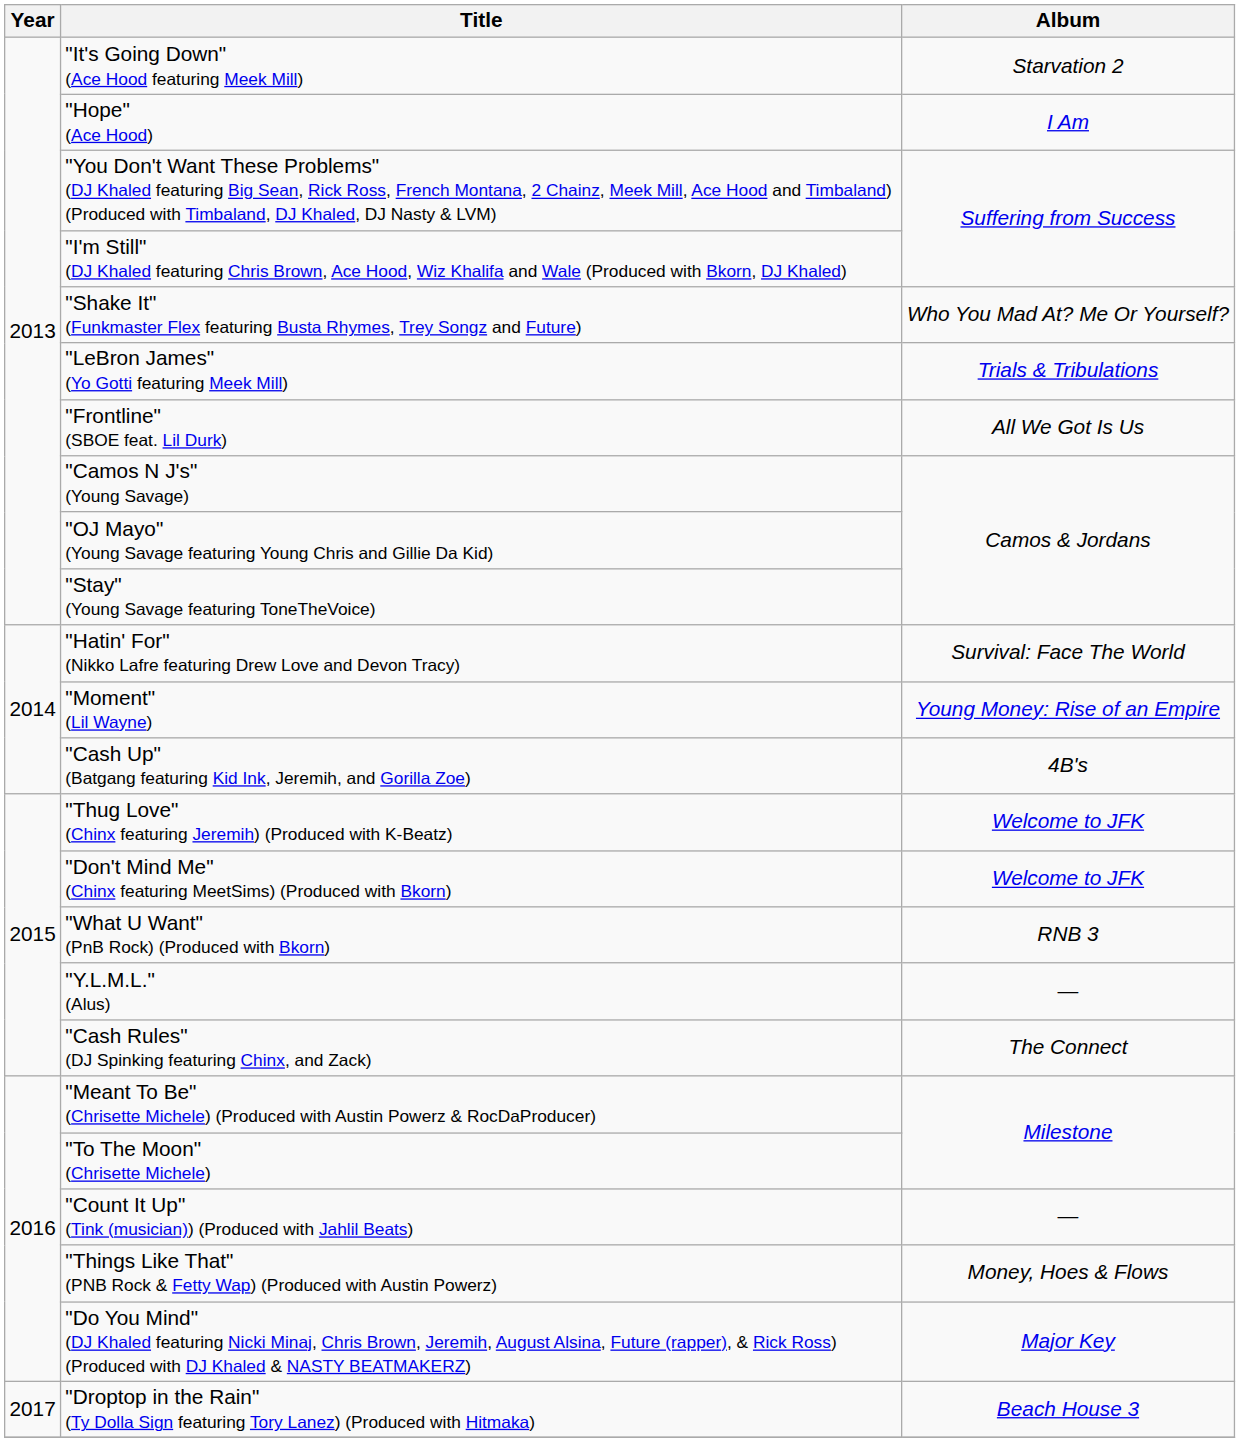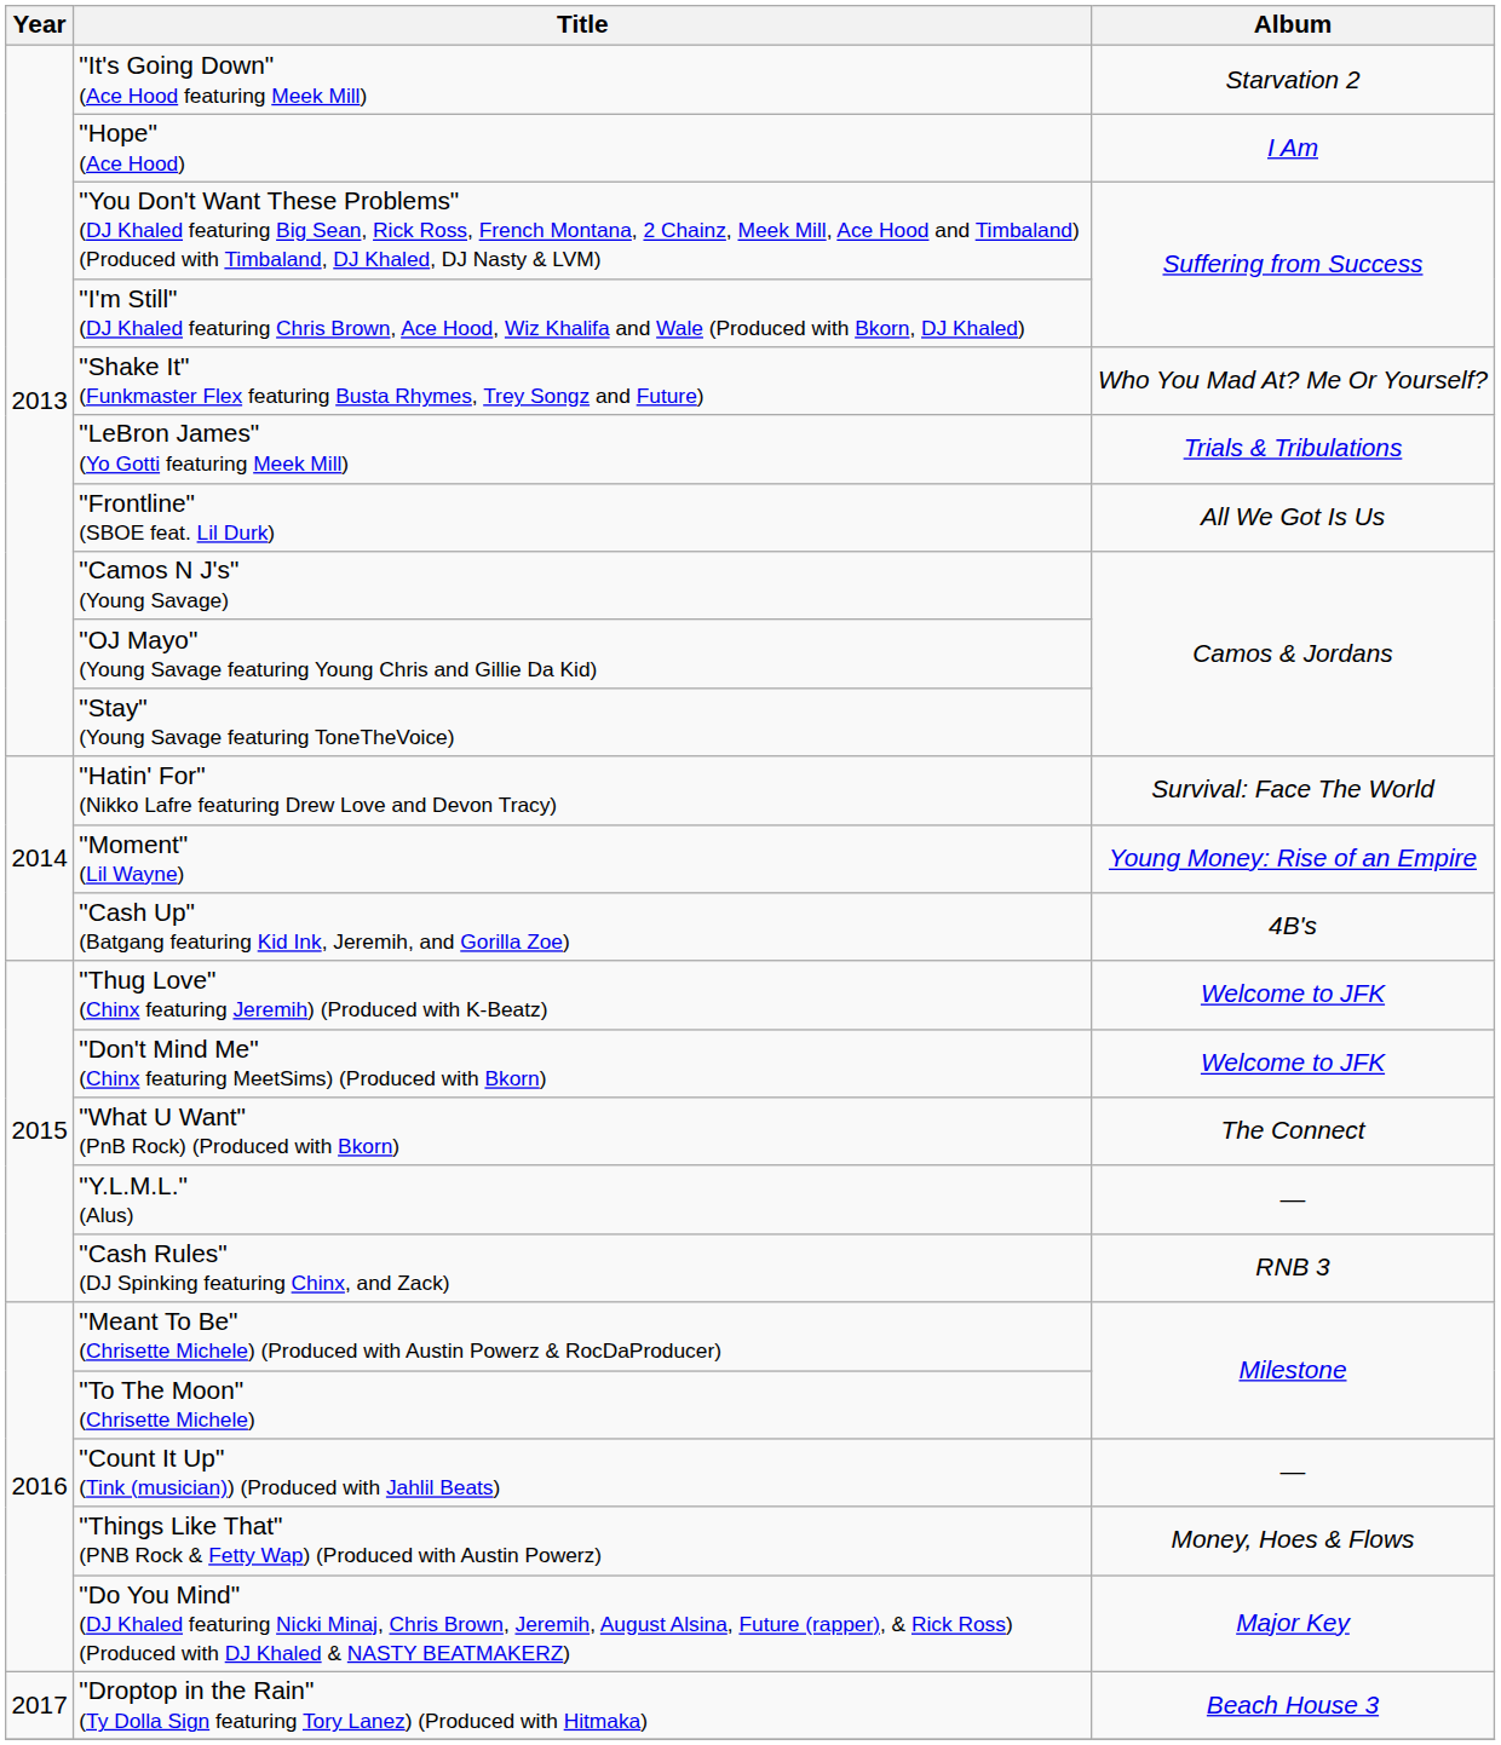"What U Want" (PnB Rock) (Produced with Bkorn) | Album: RNB 3 -> The Connect
"Cash Rules" (DJ Spinking featuring Chinx, and Zack) | Album: The Connect -> RNB 3
